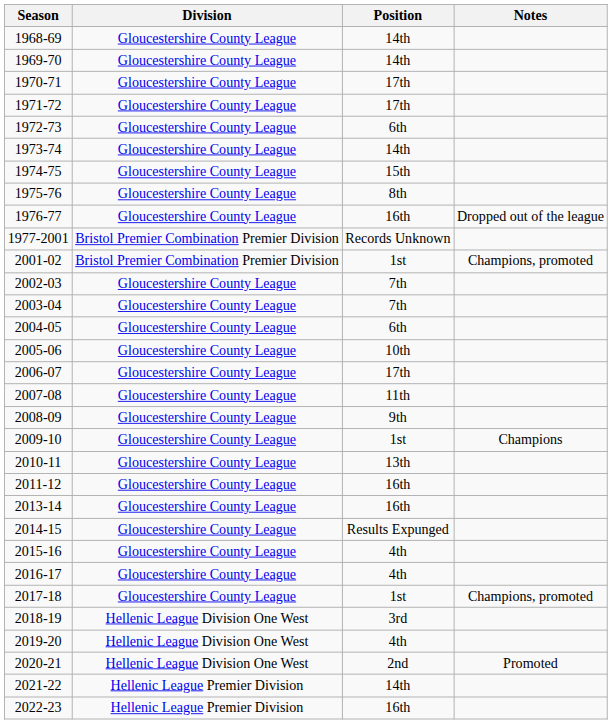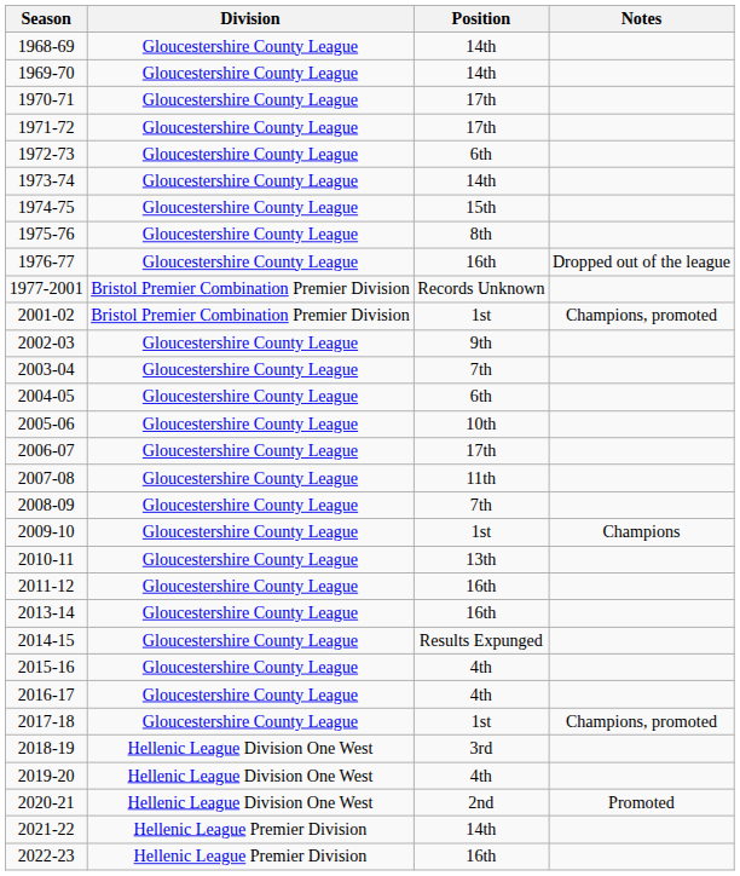2002-03 | Position: 7th -> 9th
2008-09 | Position: 9th -> 7th
